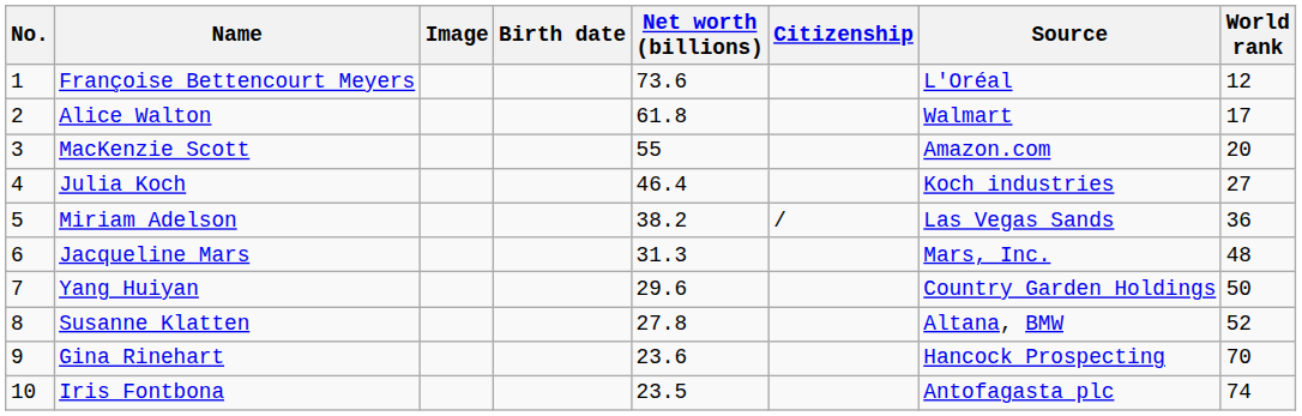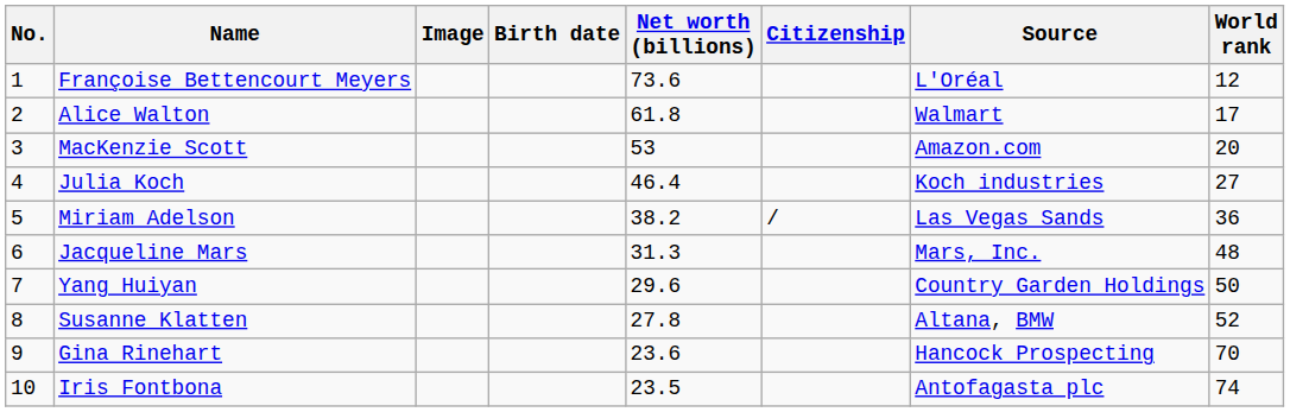MacKenzie Scott | Net worth (billions): 55 -> 53
